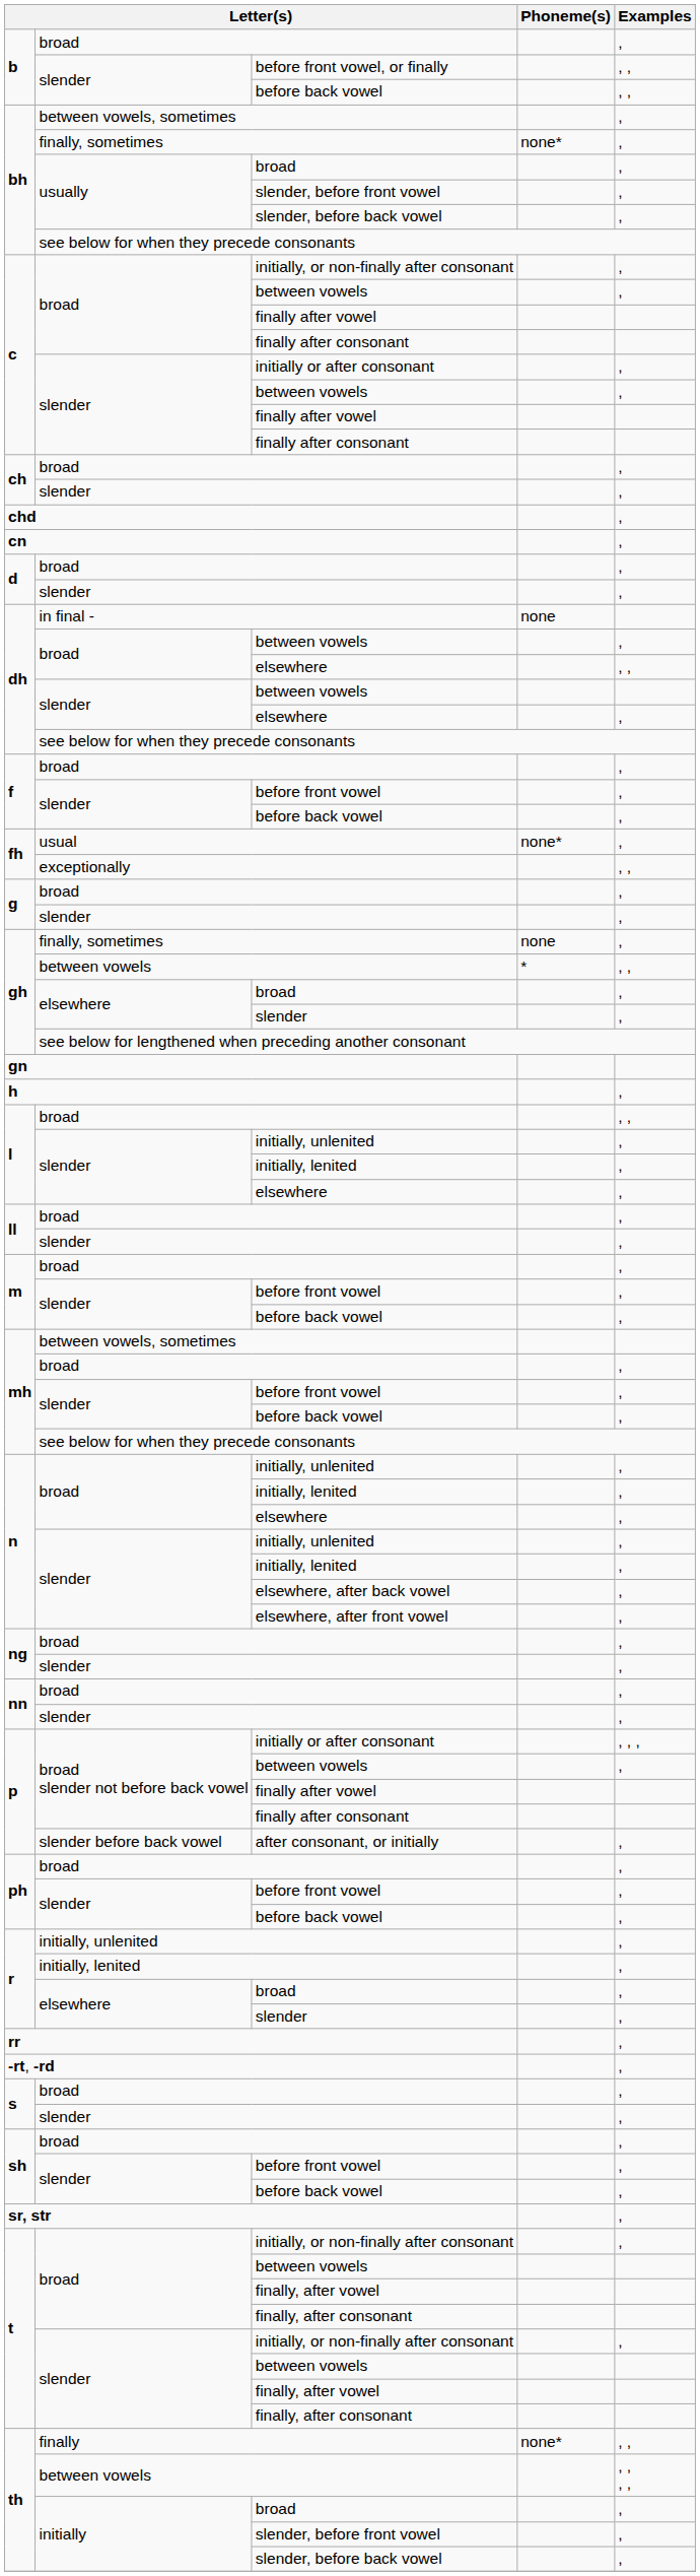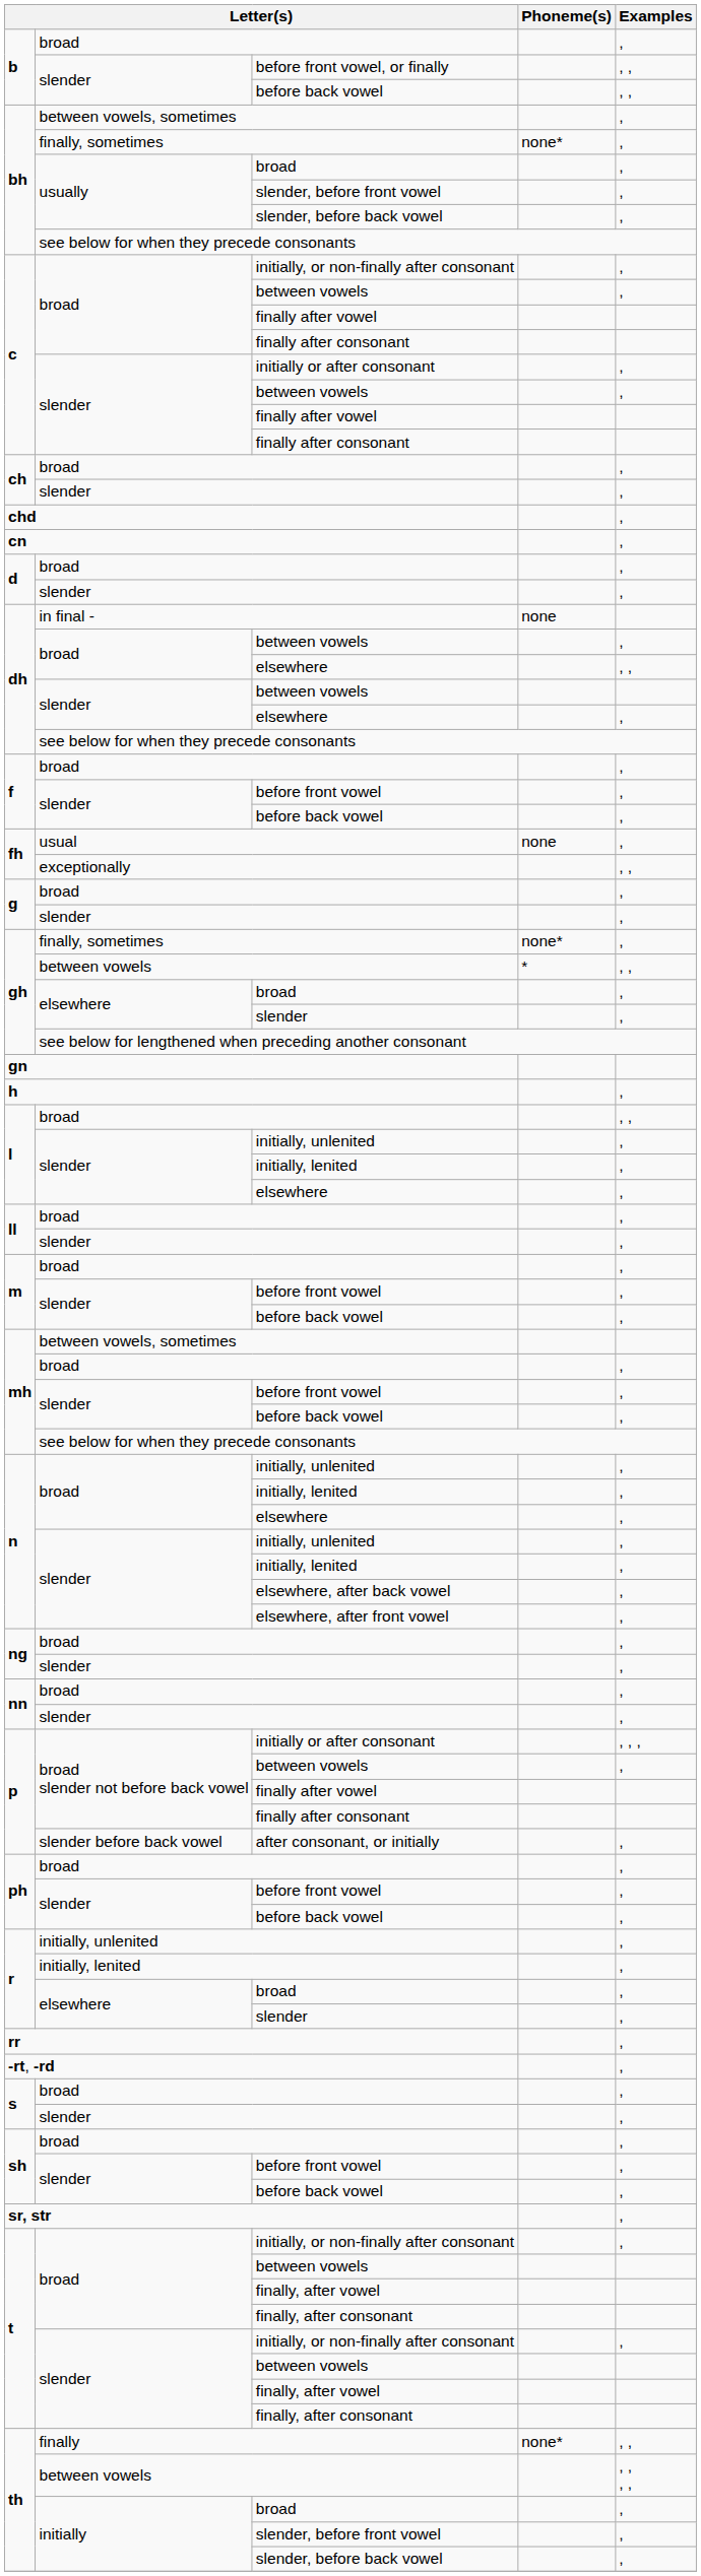usual | Phoneme(s): none* -> none
gh / finally, sometimes | Phoneme(s): none -> none*
